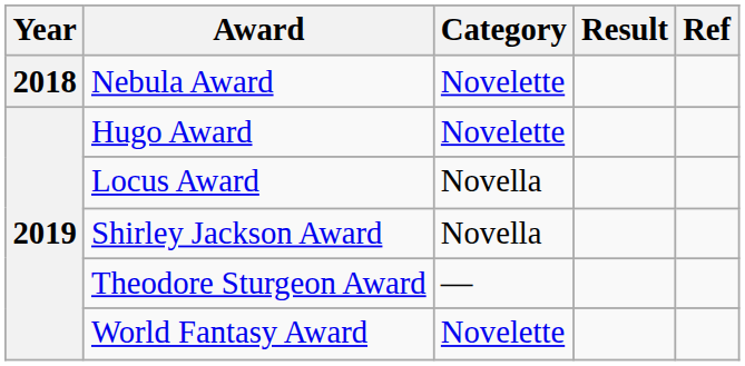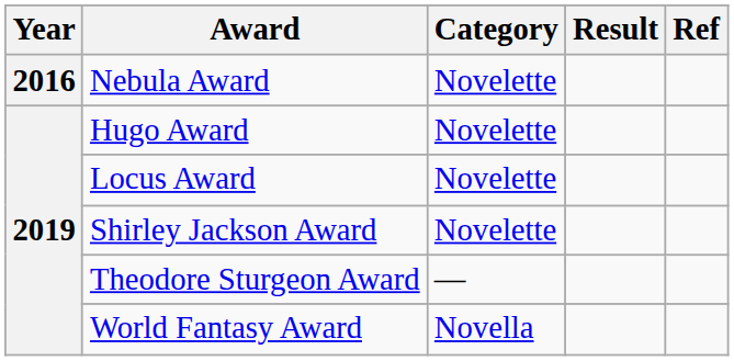Nebula Award | Year: 2018 -> 2016
Locus Award | Category: Novella -> Novelette
Shirley Jackson Award | Category: Novella -> Novelette
World Fantasy Award | Category: Novelette -> Novella
